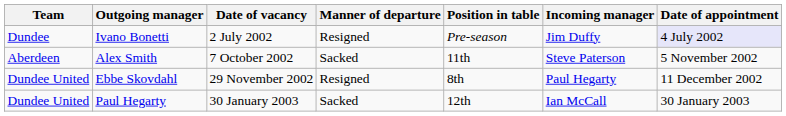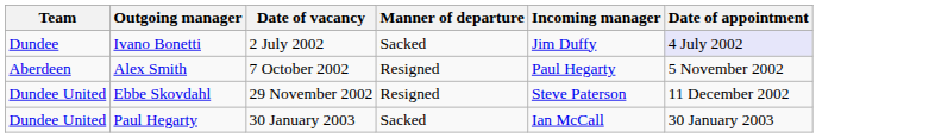- column: Position in table | Pre-season | 11th | 8th | 12th
Ivano Bonetti | Manner of departure: Resigned -> Sacked
Alex Smith | Manner of departure: Sacked -> Resigned
Alex Smith | Incoming manager: Steve Paterson -> Paul Hegarty
Ebbe Skovdahl | Incoming manager: Paul Hegarty -> Steve Paterson
